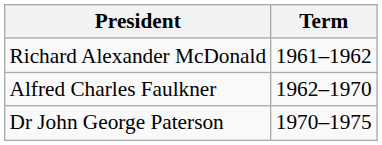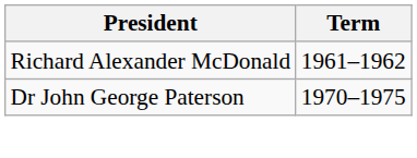- row: Alfred Charles Faulkner | 1962–1970
